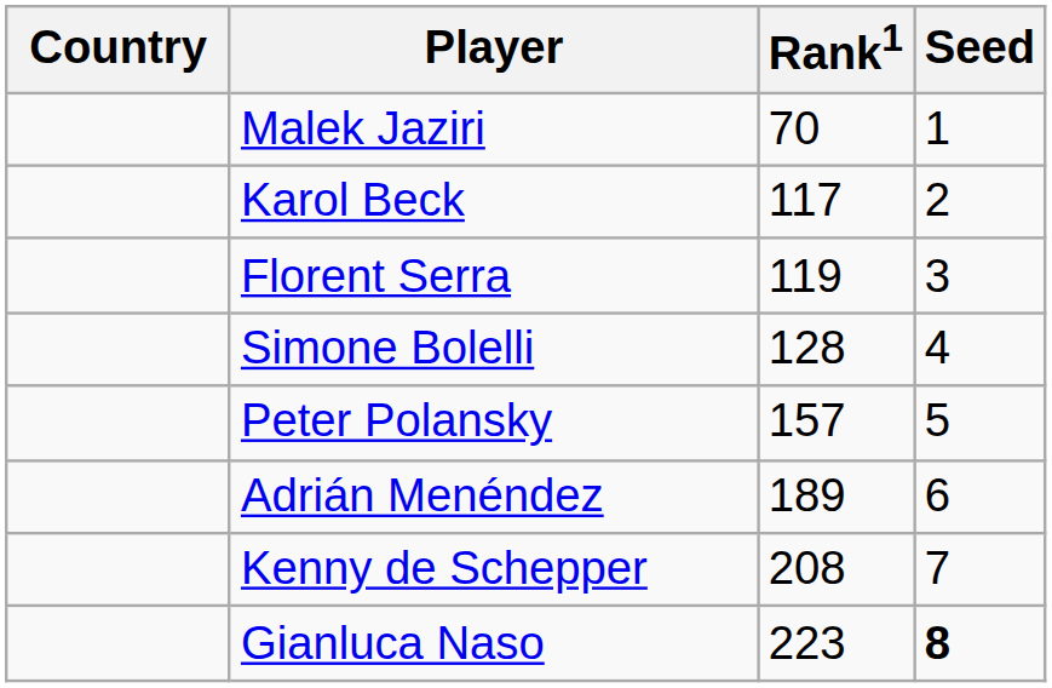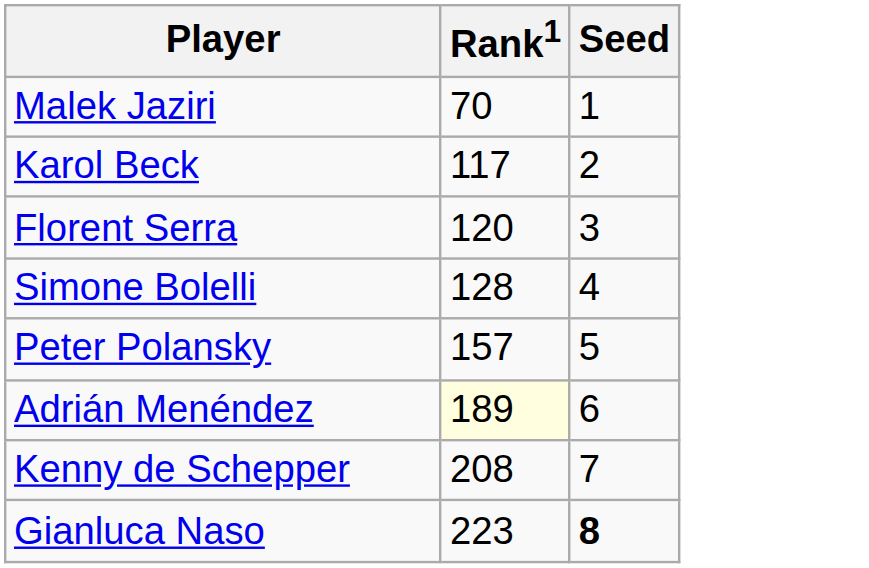- column: Country
Florent Serra | Rank1: 119 -> 120
Adrián Menéndez | Rank1: no background -> lightyellow background
